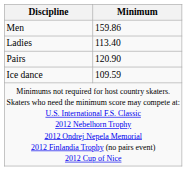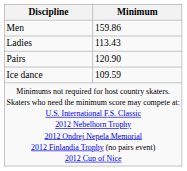Ladies | Minimum: 113.40 -> 113.43
